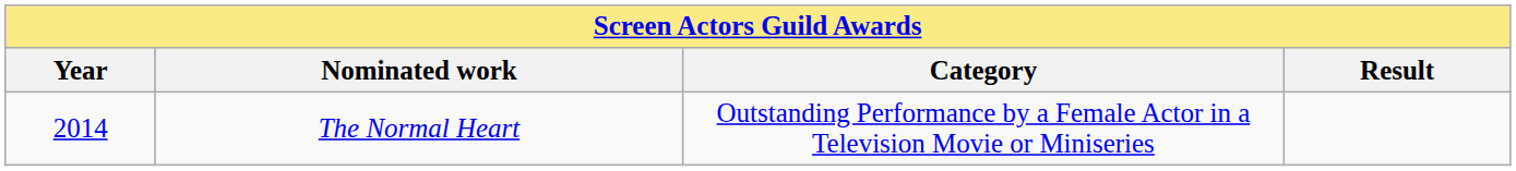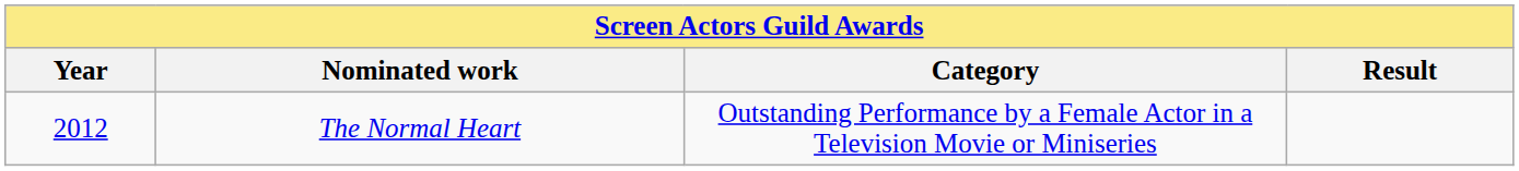The Normal Heart | Year: 2014 -> 2012
